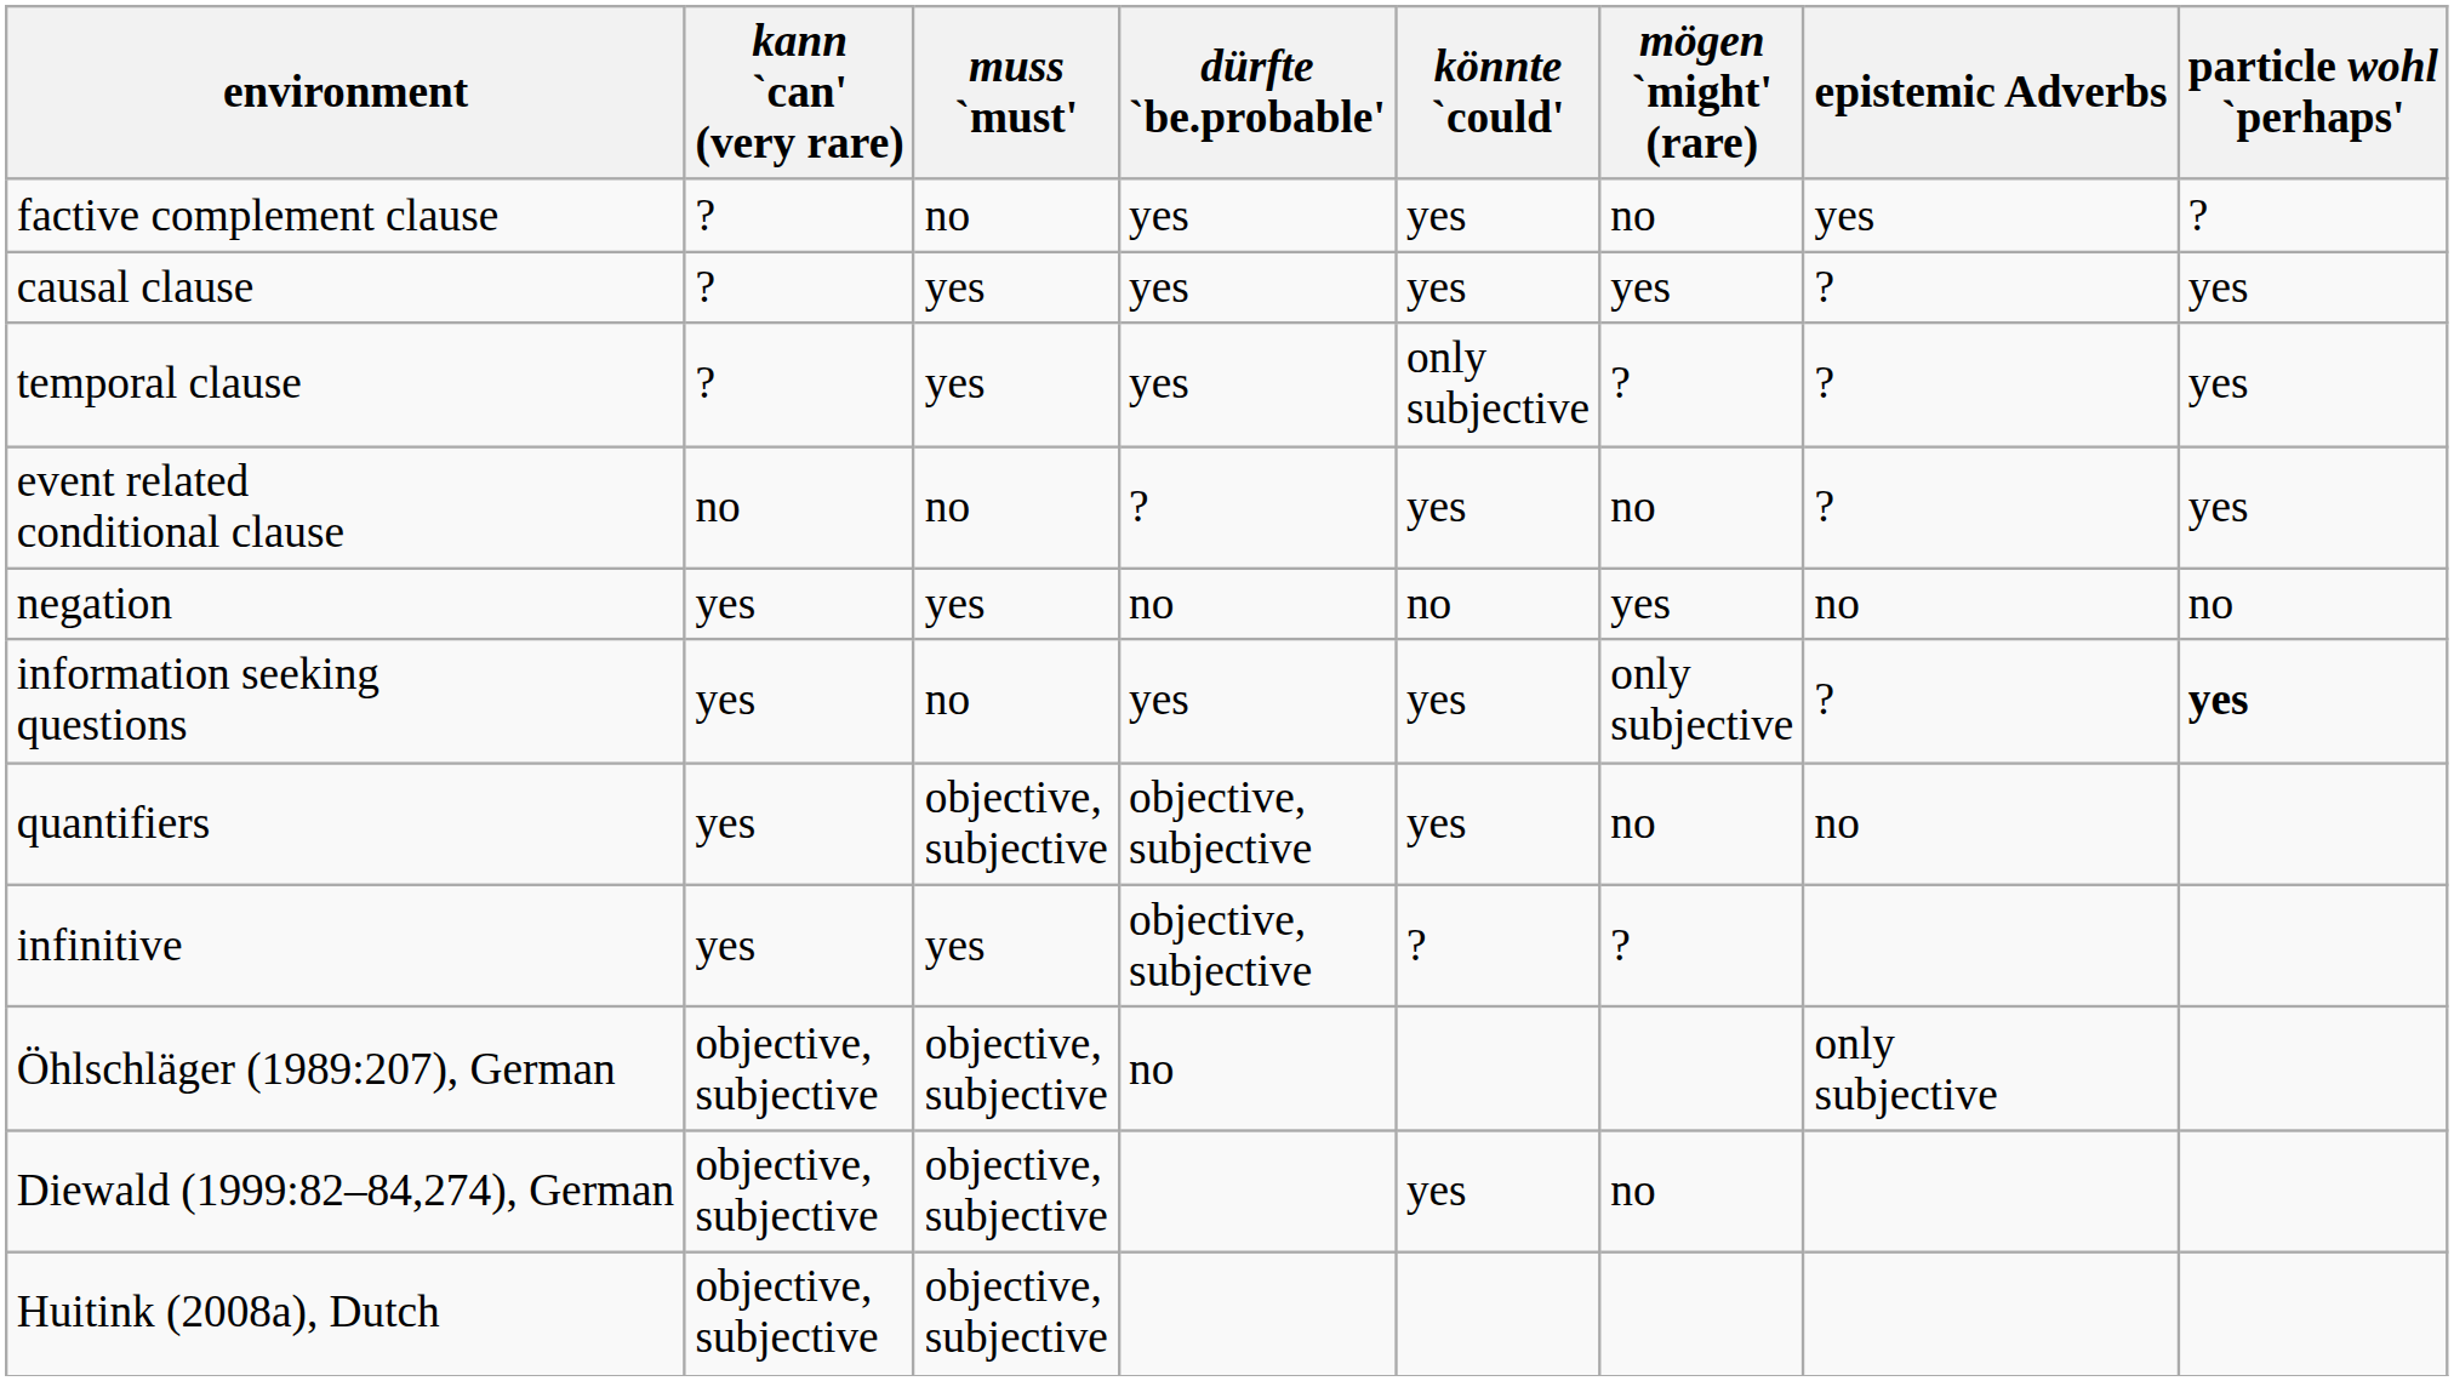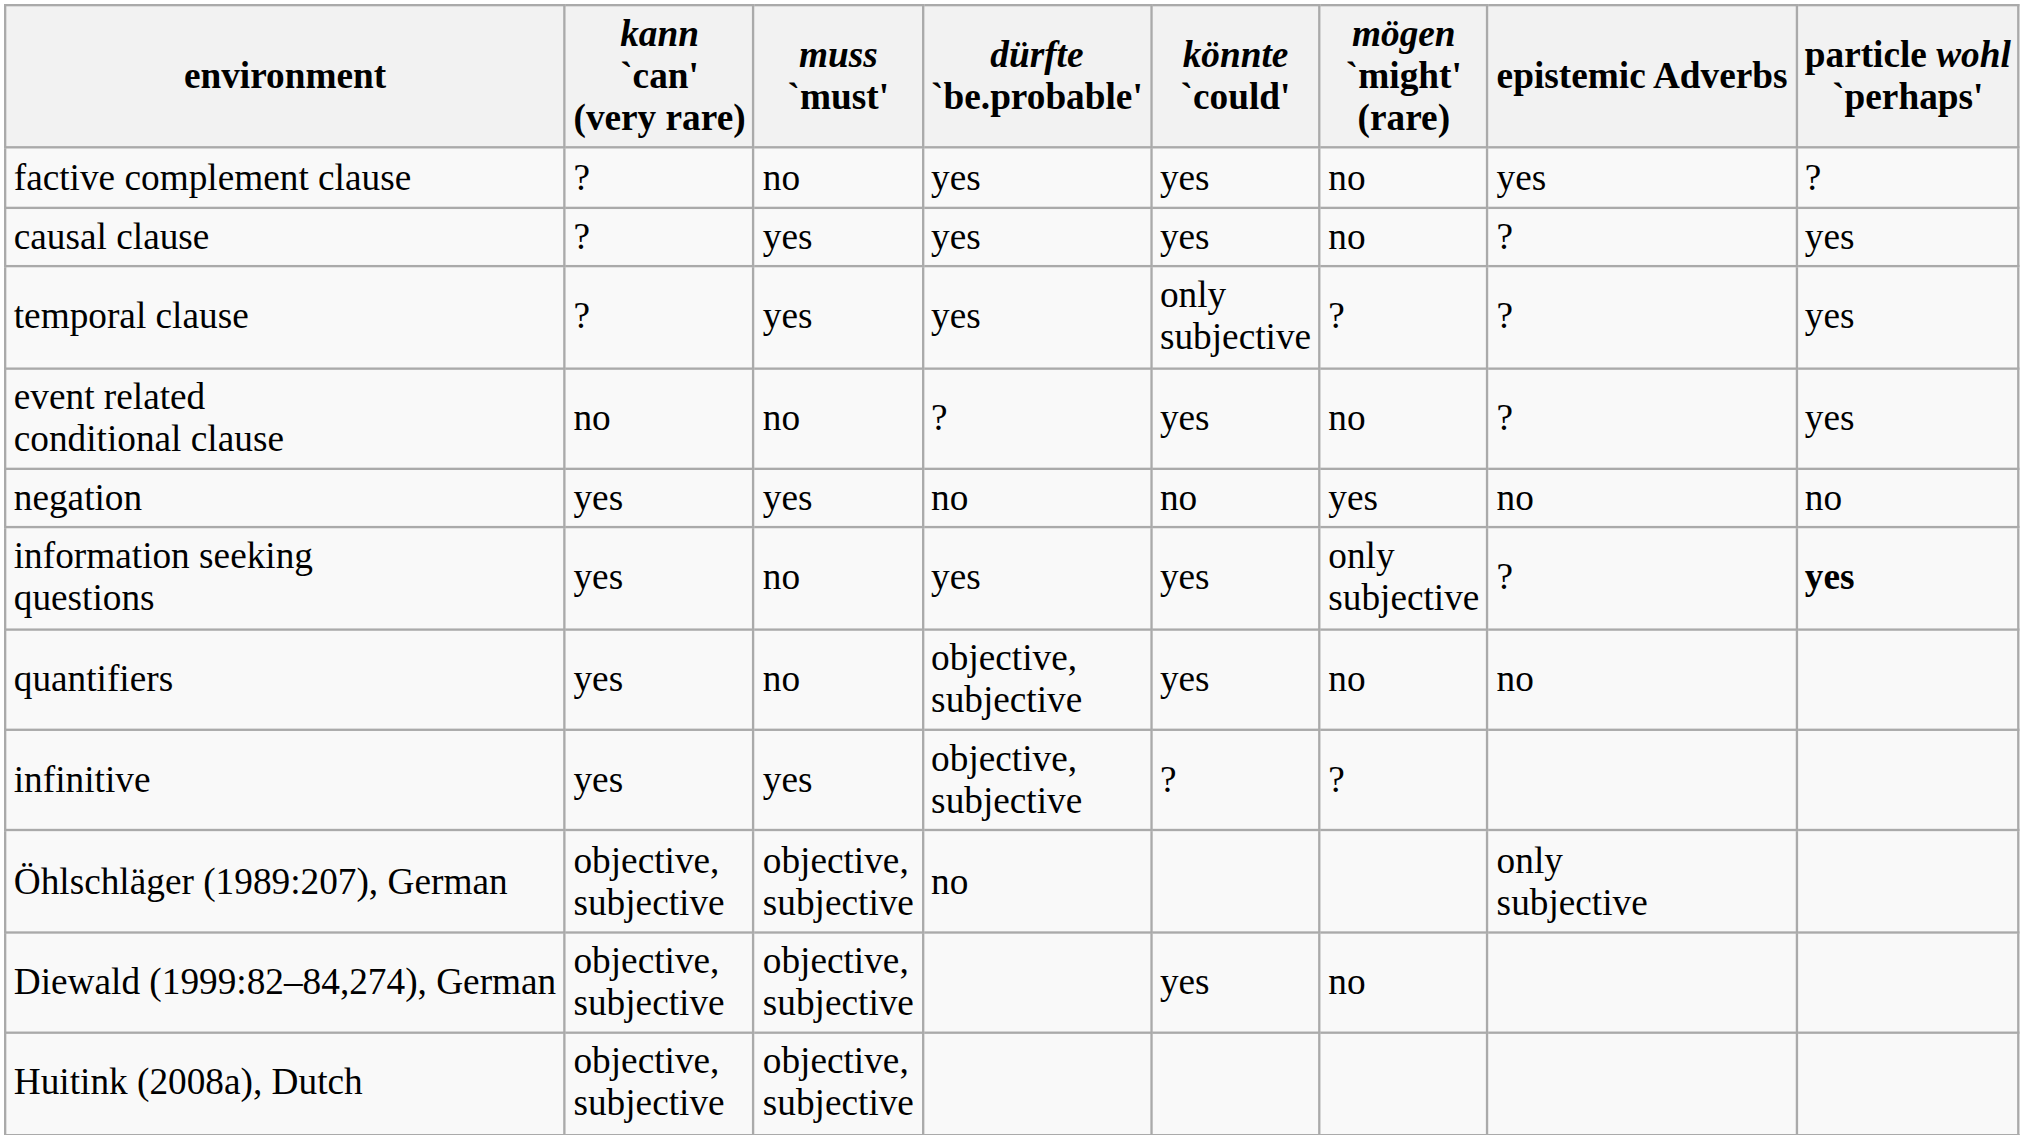causal clause | mögen `might' (rare): yes -> no
quantifiers | muss `must': objective, subjective -> no
